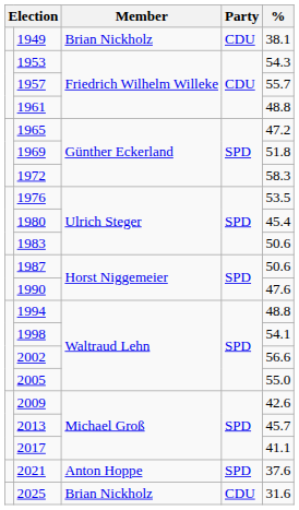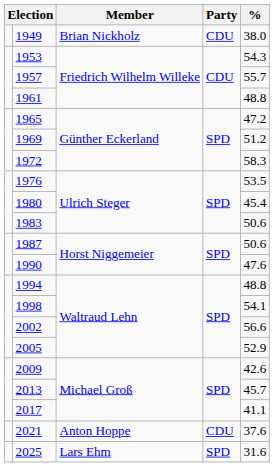1949 | %: 38.1 -> 38.0
1969 | %: 51.8 -> 51.2
2005 | %: 55.0 -> 52.9
2021 | Party: SPD -> CDU
2025 | Member: Brian Nickholz -> Lars Ehm
2025 | Party: CDU -> SPD
